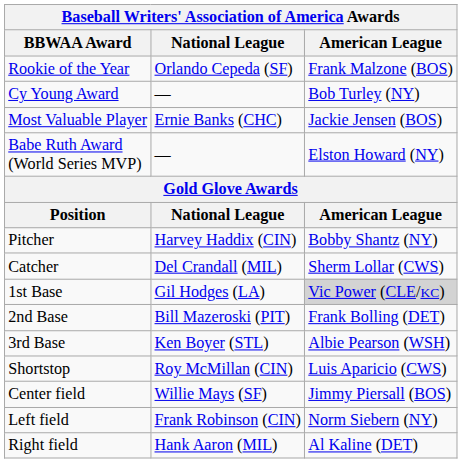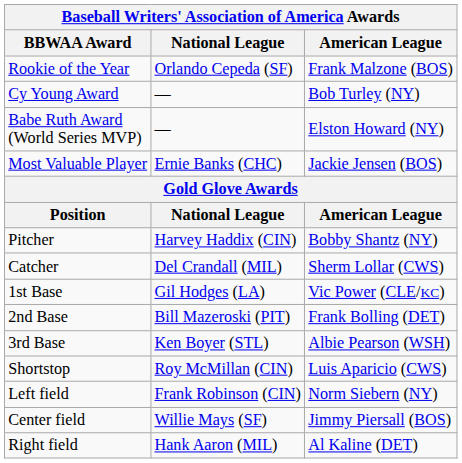rows swapped: Most Valuable Player <-> Babe Ruth Award (World Series MVP)
1st Base | American League: lightgrey background -> no background
rows swapped: Left field <-> Center field
